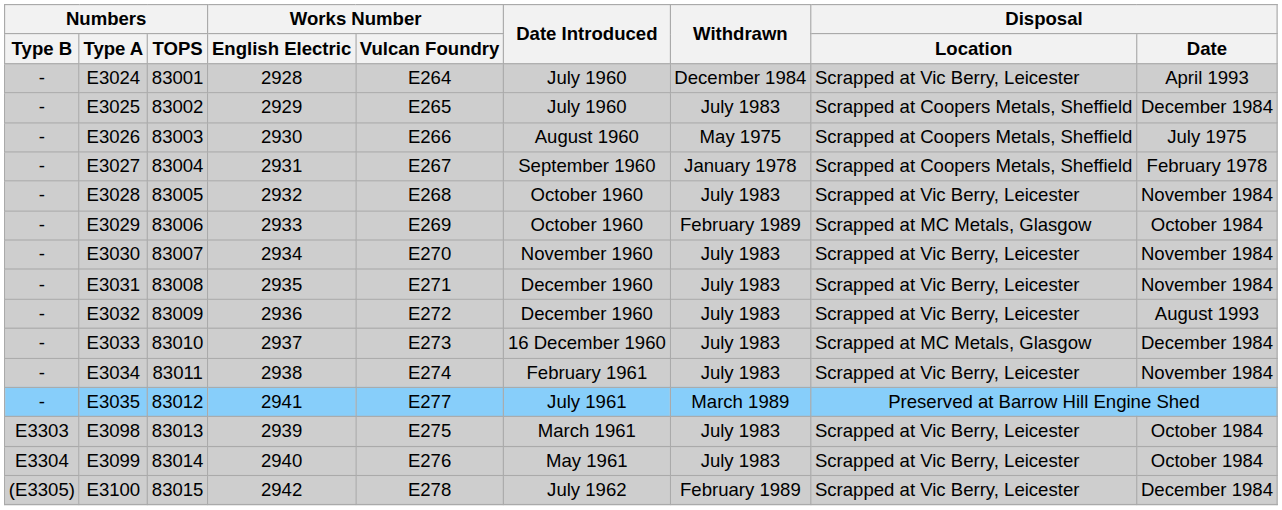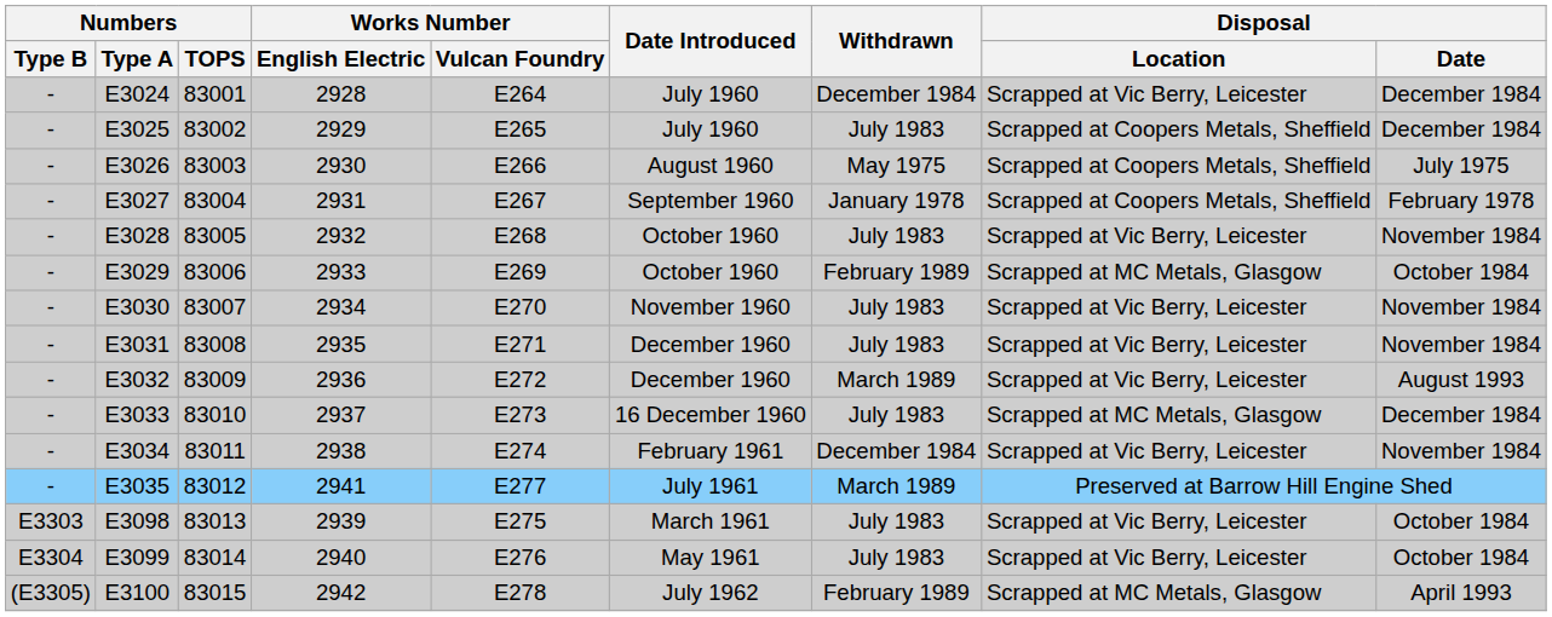E3024 | Disposal / Date: April 1993 -> December 1984
E3032 | Withdrawn: July 1983 -> March 1989
E3034 | Withdrawn: July 1983 -> December 1984
E3100 | Disposal / Location: Scrapped at Vic Berry, Leicester -> Scrapped at MC Metals, Glasgow
E3100 | Disposal / Date: December 1984 -> April 1993
